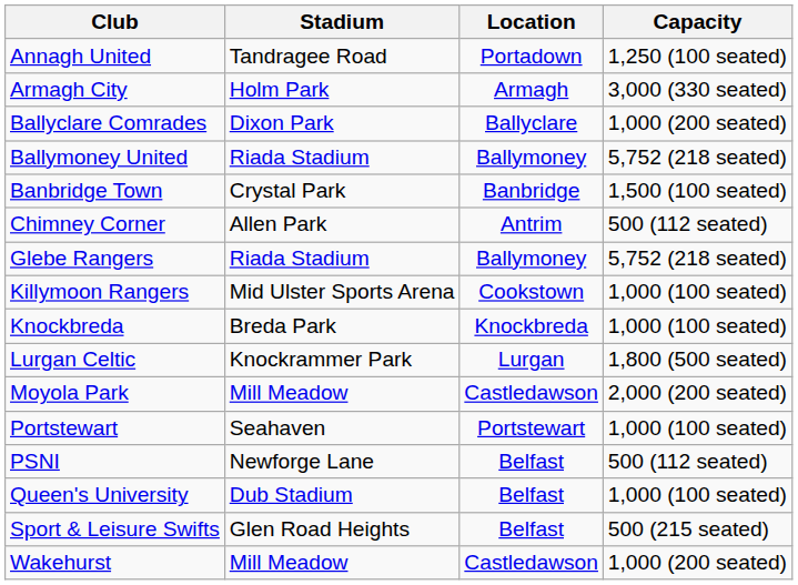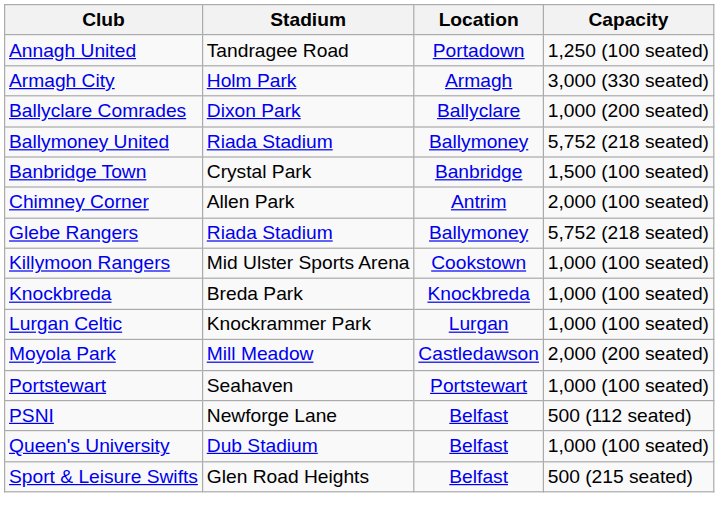Chimney Corner | Capacity: 500 (112 seated) -> 2,000 (100 seated)
Lurgan Celtic | Capacity: 1,800 (500 seated) -> 1,000 (100 seated)
- row: Wakehurst | Mill Meadow | Castledawson | 1,000 (200 seated)
